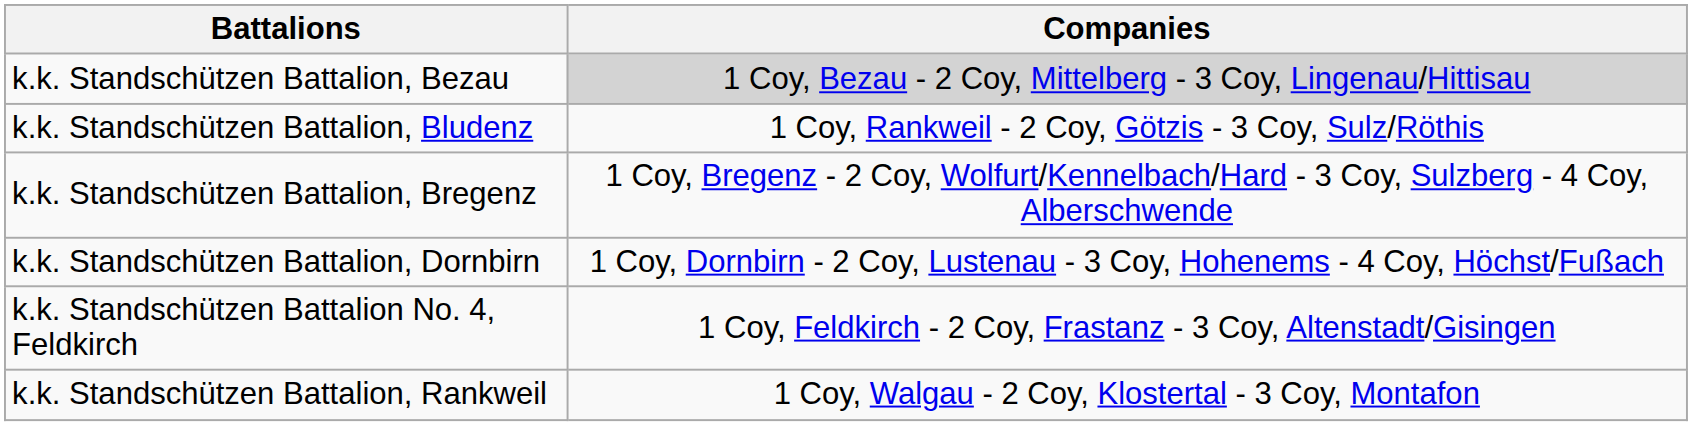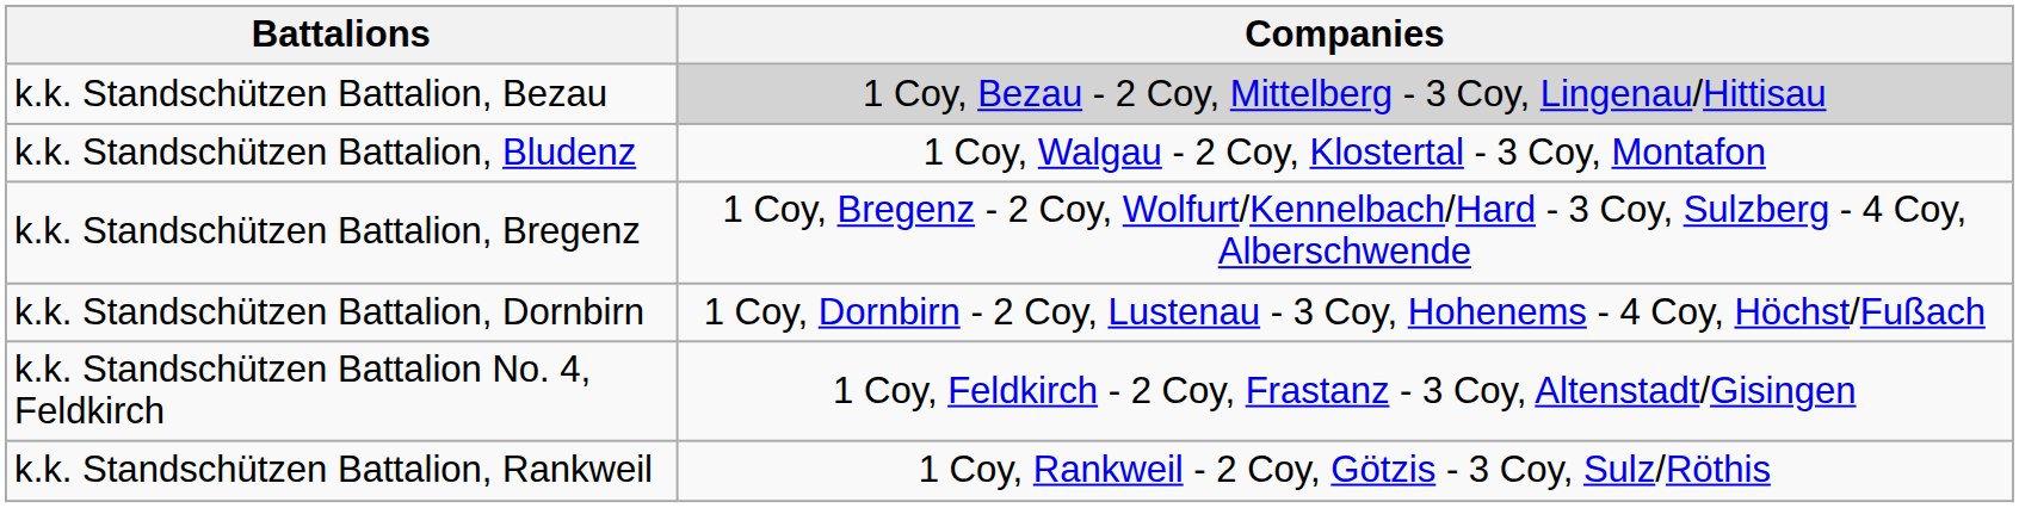k.k. Standschützen Battalion, Bludenz | Companies: 1 Coy, Rankweil - 2 Coy, Götzis - 3 Coy, Sulz/Röthis -> 1 Coy, Walgau - 2 Coy, Klostertal - 3 Coy, Montafon
k.k. Standschützen Battalion, Rankweil | Companies: 1 Coy, Walgau - 2 Coy, Klostertal - 3 Coy, Montafon -> 1 Coy, Rankweil - 2 Coy, Götzis - 3 Coy, Sulz/Röthis
